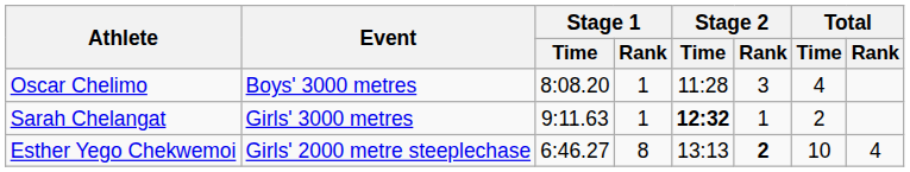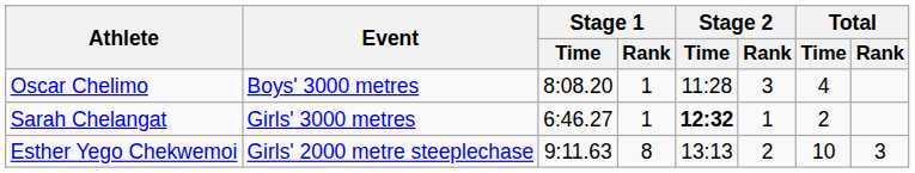Sarah Chelangat | Stage 1 / Time: 9:11.63 -> 6:46.27
Esther Yego Chekwemoi | Stage 1 / Time: 6:46.27 -> 9:11.63
Esther Yego Chekwemoi | Stage 2 / Rank: bold -> normal
Esther Yego Chekwemoi | Total / Rank: 4 -> 3
